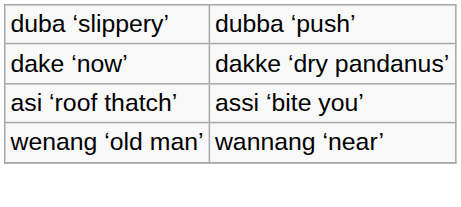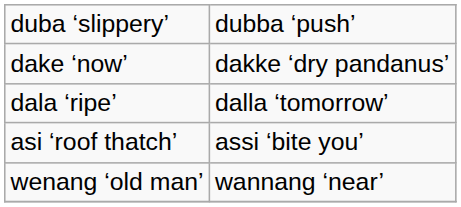+ row: dala ‘ripe’ | dalla ‘tomorrow’
